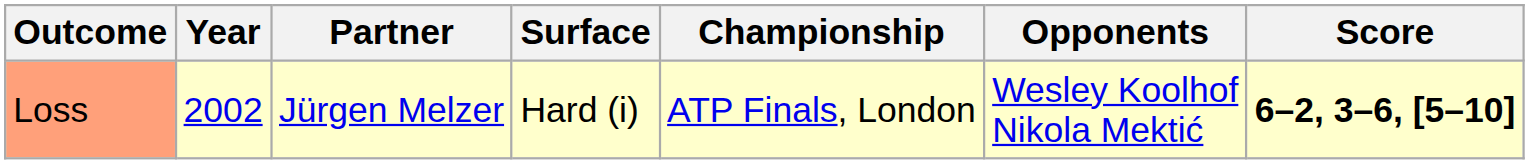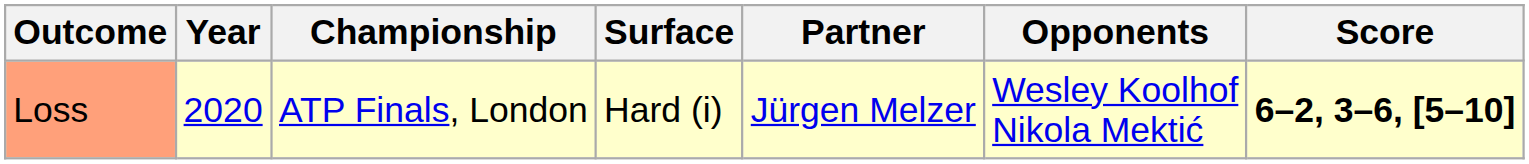columns swapped: Championship <-> Partner
Loss | Year: 2002 -> 2020
